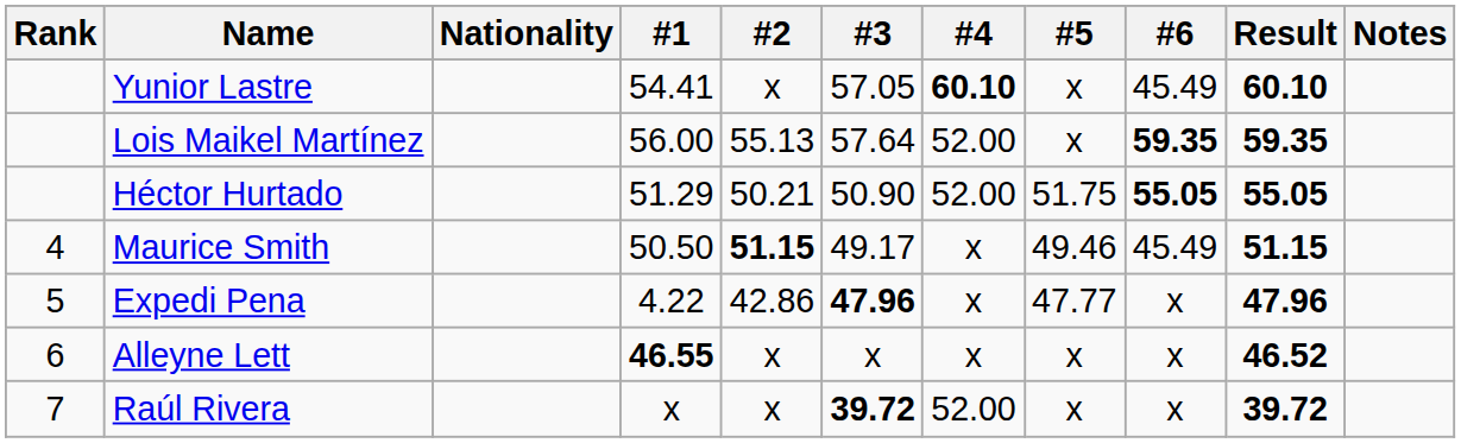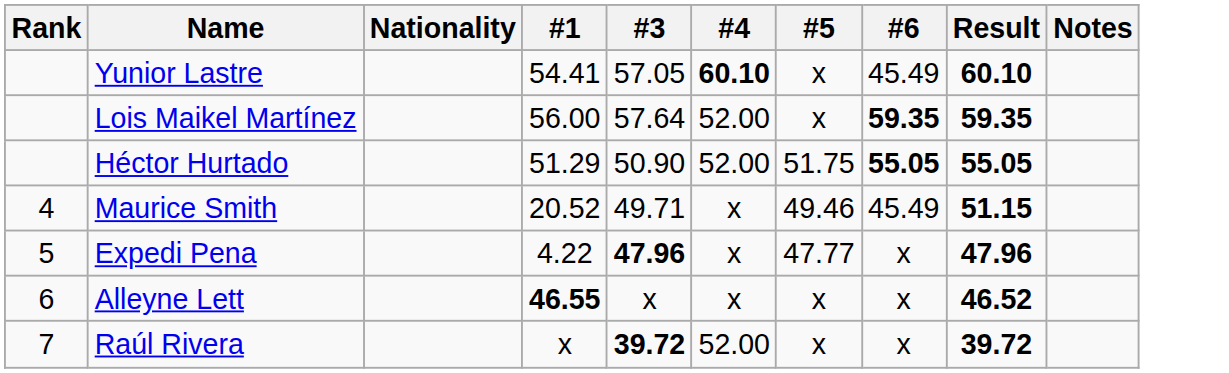- column: #2 | x | 55.13 | 50.21 | 51.15 | 42.86 | x | x
Maurice Smith | #1: 50.50 -> 20.52
Maurice Smith | #3: 49.17 -> 49.71
